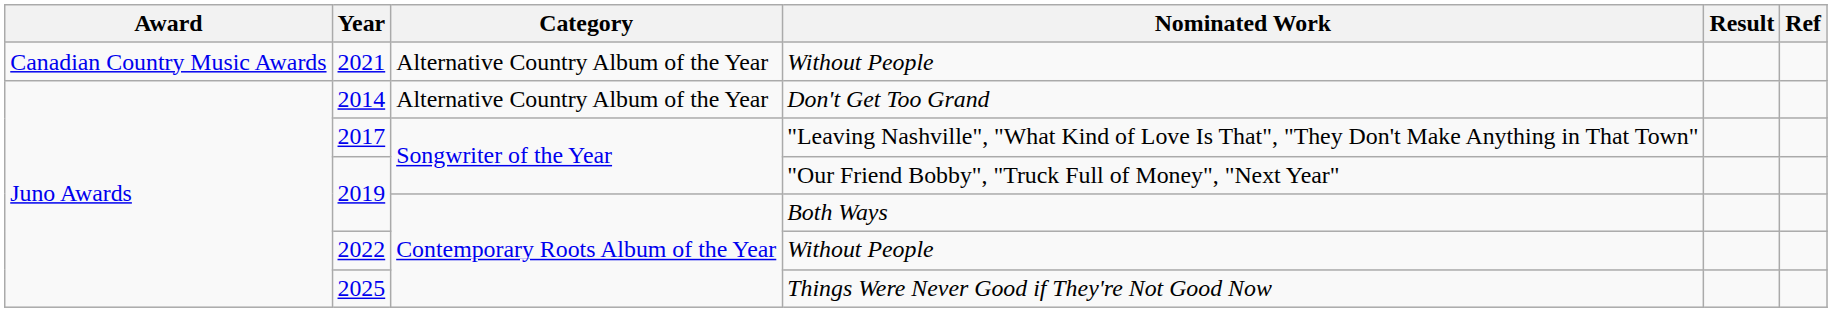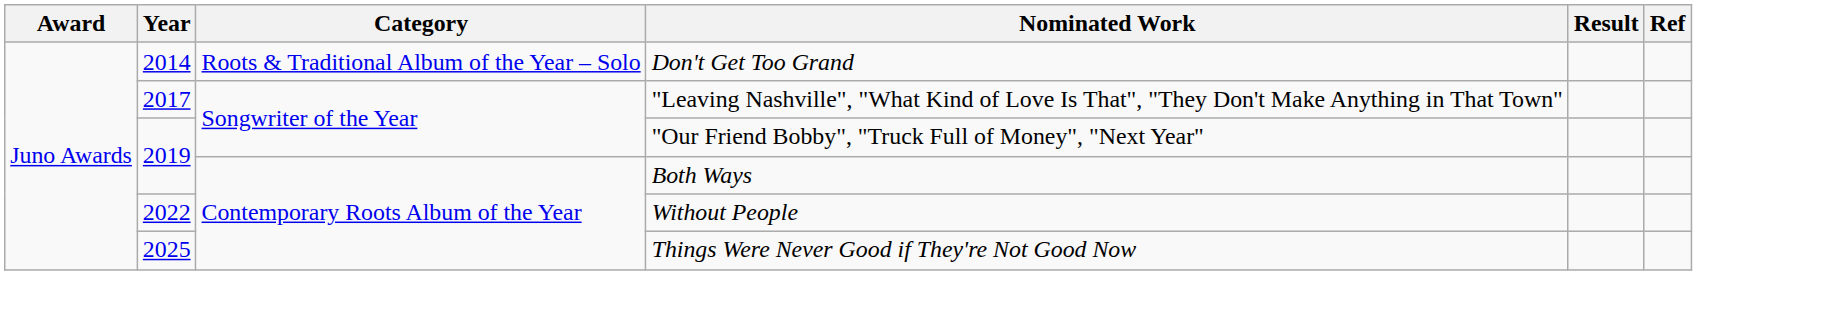- row: Canadian Country Music Awards | 2021 | Alternative Country Album of the Year | Without People
2014 | Category: Alternative Country Album of the Year -> Roots & Traditional Album of the Year – Solo
